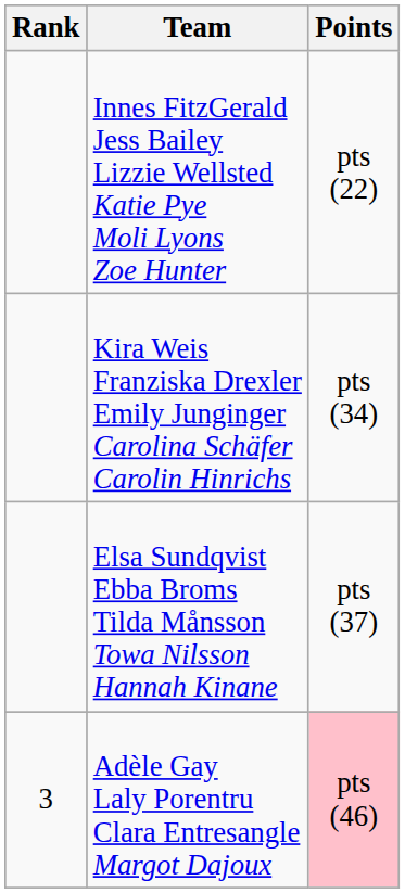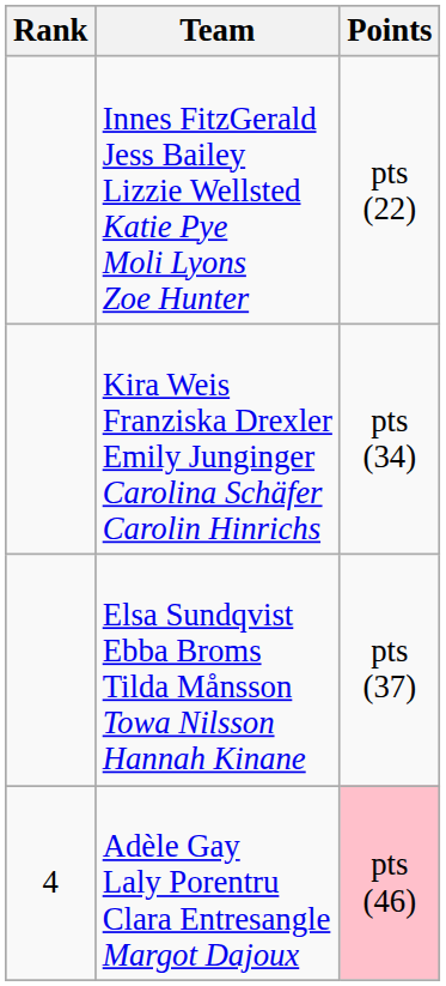Adèle Gay Laly Porentru Clara Entresangle Margot Dajoux | Rank: 3 -> 4
